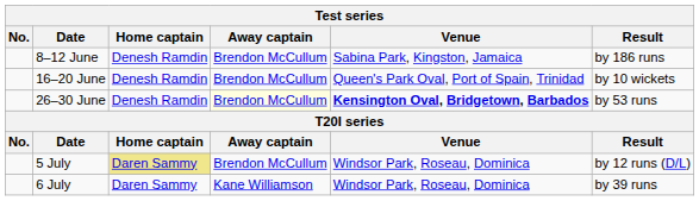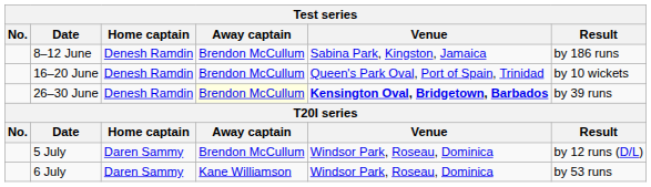26–30 June | Result: by 53 runs -> by 39 runs
5 July | Home captain: khaki background -> no background
6 July | Result: by 39 runs -> by 53 runs
